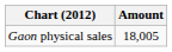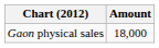Gaon physical sales | Amount: 18,005 -> 18,000
